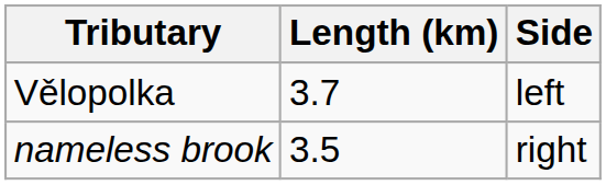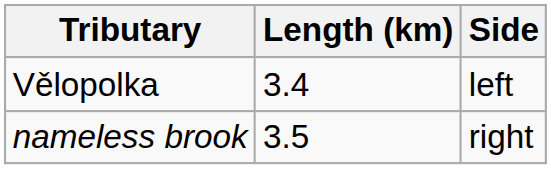Vělopolka | Length (km): 3.7 -> 3.4
